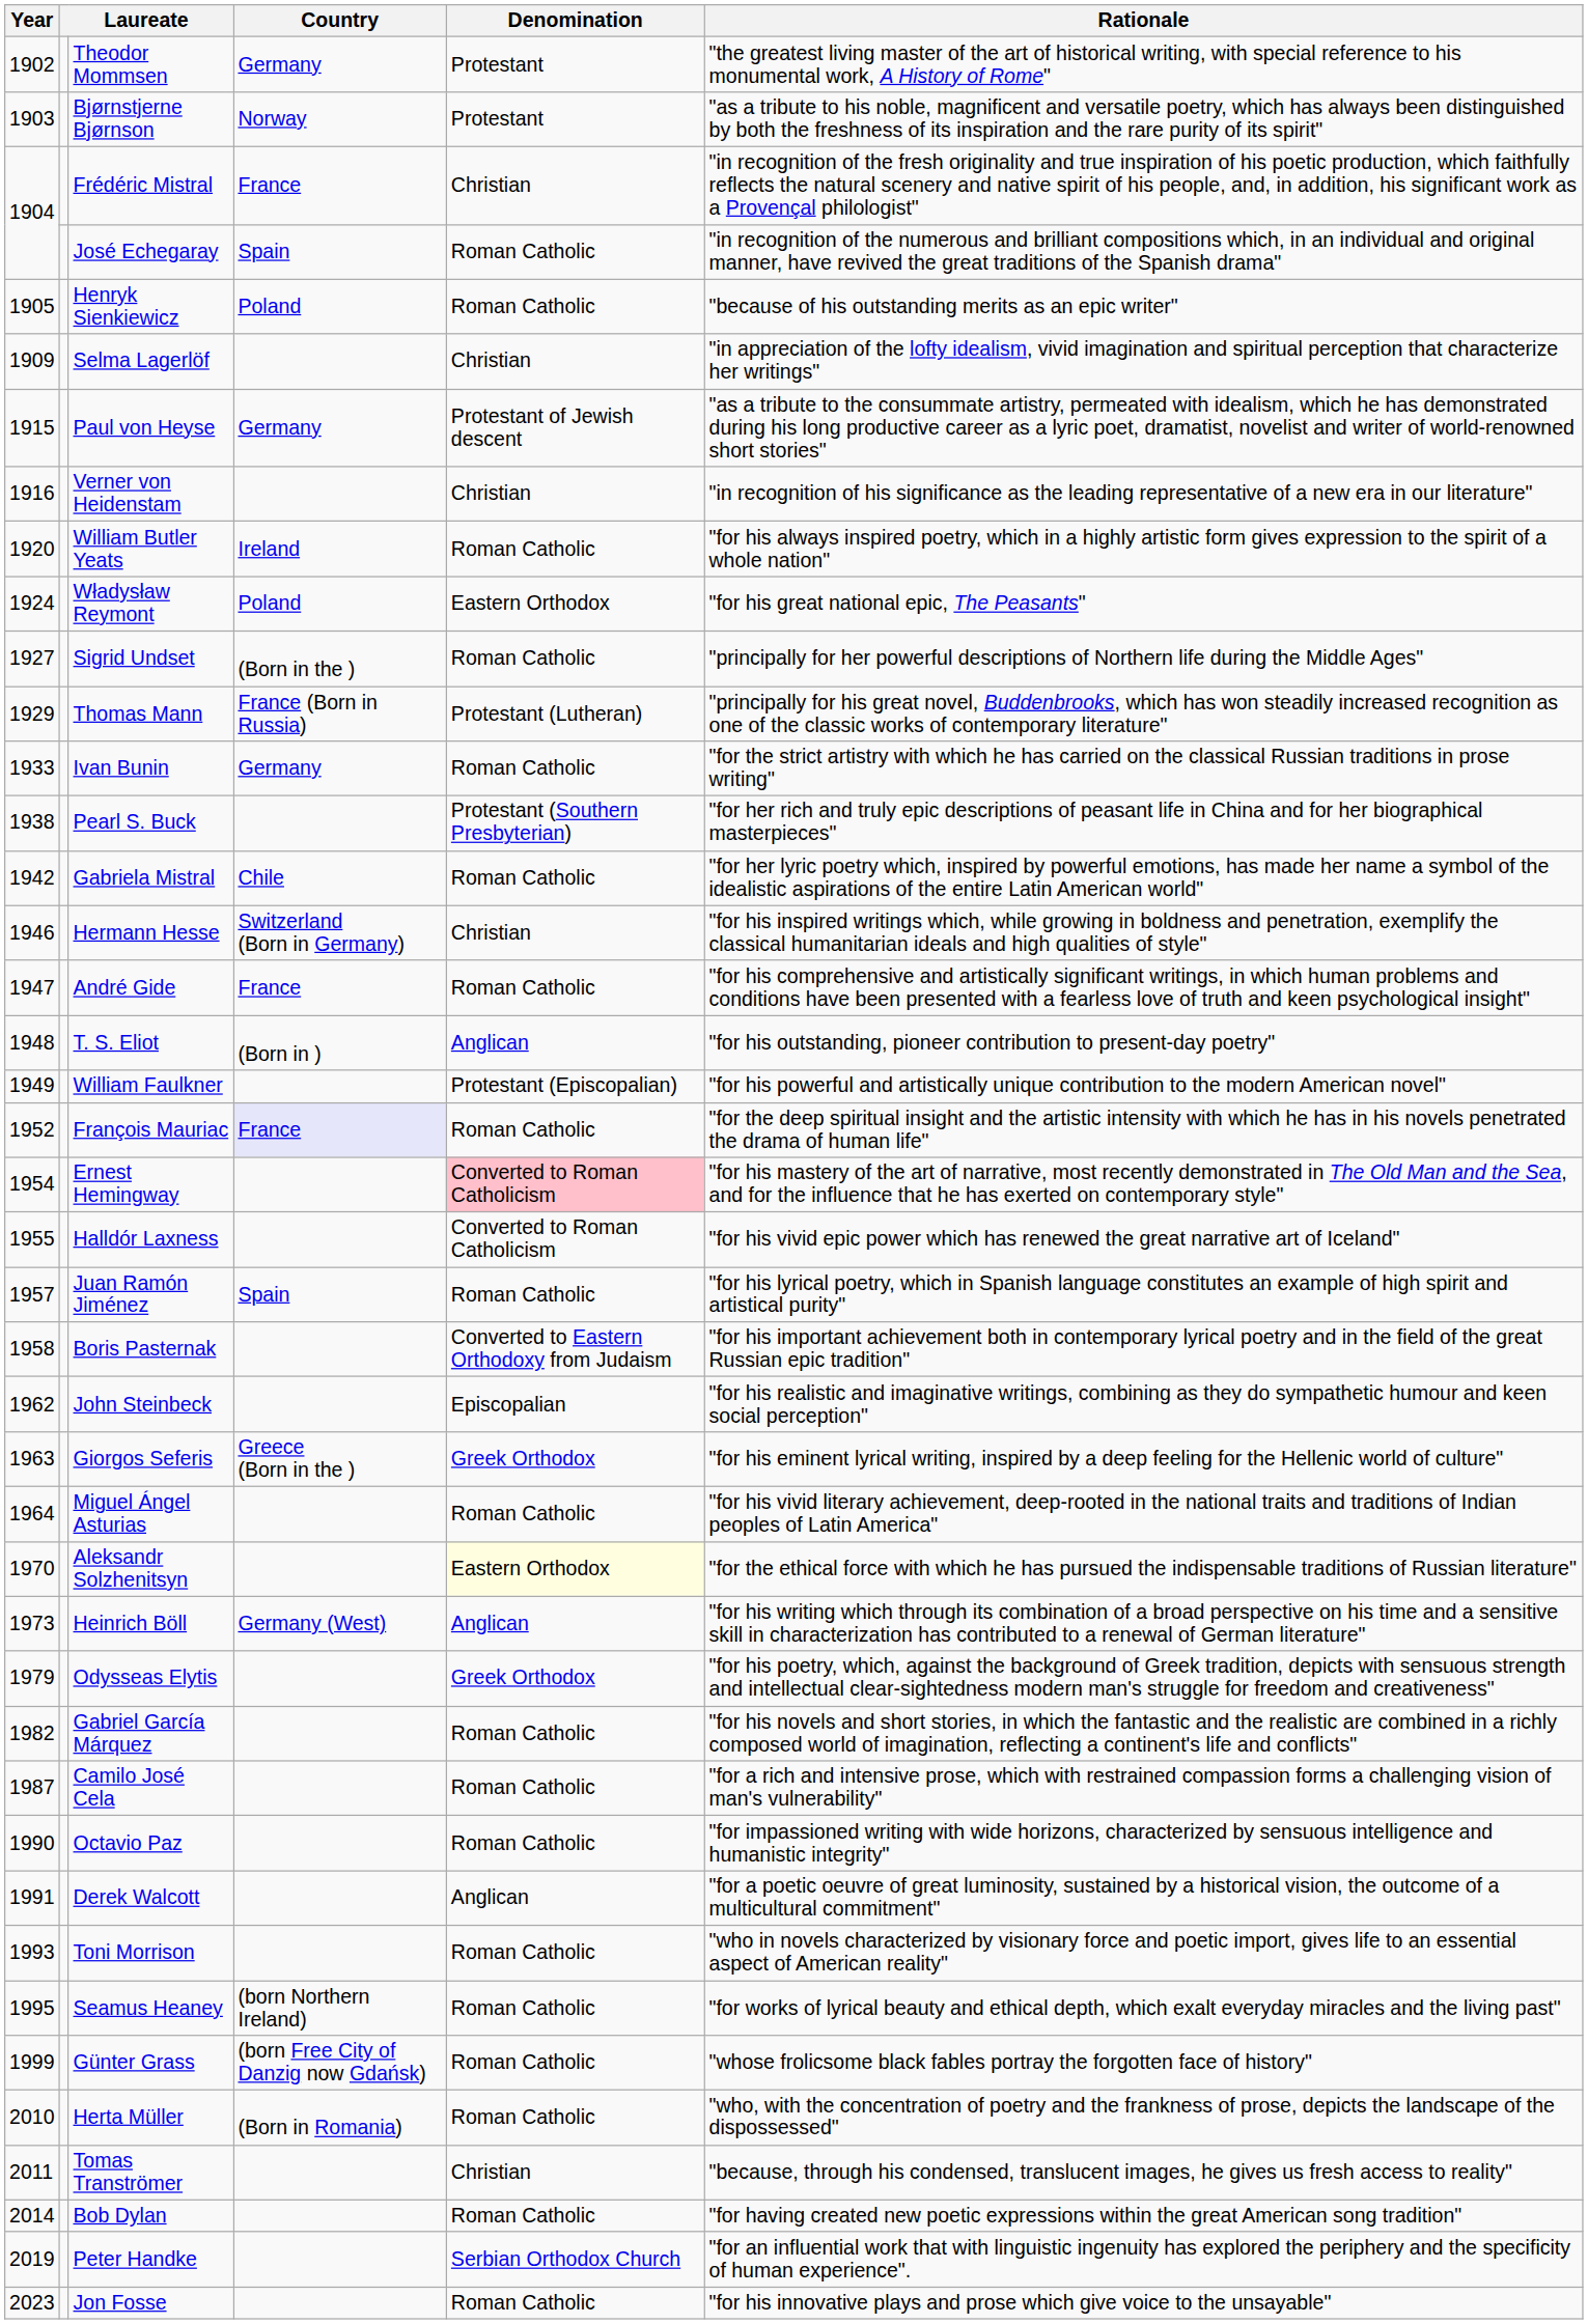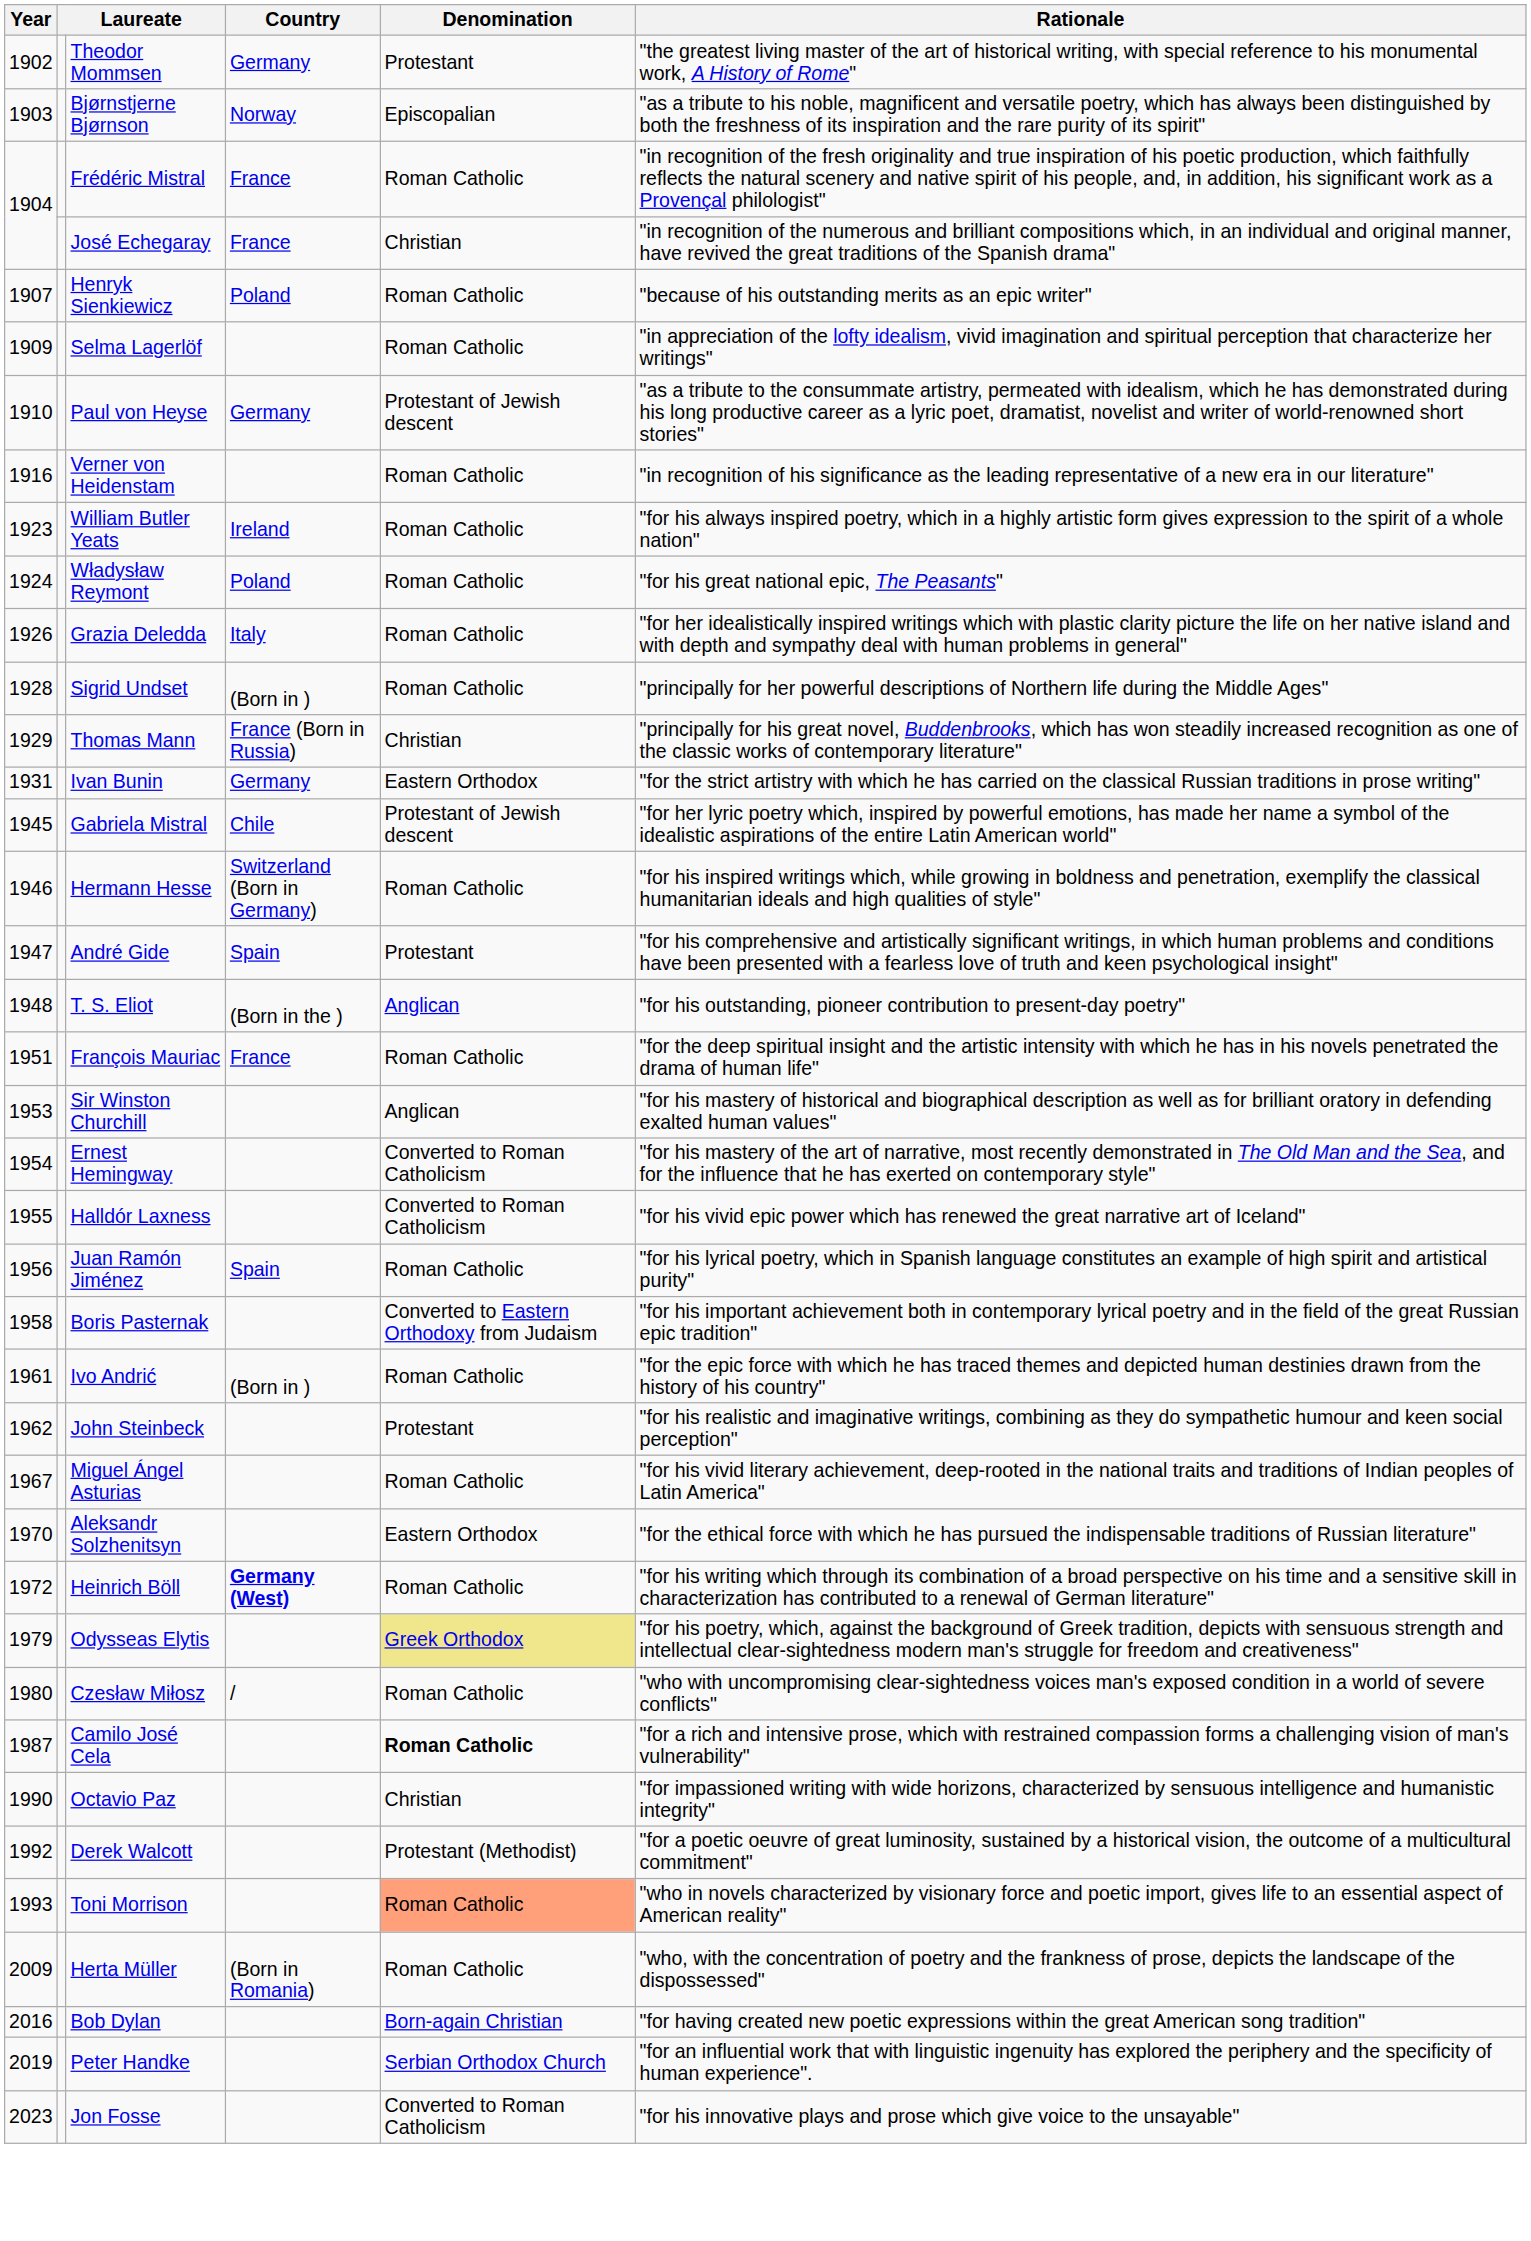Bjørnstjerne Bjørnson | Denomination: Protestant -> Episcopalian
Frédéric Mistral | Denomination: Christian -> Roman Catholic
José Echegaray | Country: Spain -> France
José Echegaray | Denomination: Roman Catholic -> Christian
Henryk Sienkiewicz | Year: 1905 -> 1907
Selma Lagerlöf | Denomination: Christian -> Roman Catholic
Paul von Heyse | Year: 1915 -> 1910
Verner von Heidenstam | Denomination: Christian -> Roman Catholic
William Butler Yeats | Year: 1920 -> 1923
Władysław Reymont | Denomination: Eastern Orthodox -> Roman Catholic
+ row: 1926 | Grazia Deledda | Italy | Roman Catholic | "for her idealistically inspired writings which with plastic clarity picture the life on her native island and with depth and sympathy deal with human problems in general"
Sigrid Undset | Year: 1927 -> 1928
Sigrid Undset | Country: (Born in the ) -> (Born in )
Thomas Mann | Denomination: Protestant (Lutheran) -> Christian
Ivan Bunin | Year: 1933 -> 1931
Ivan Bunin | Denomination: Roman Catholic -> Eastern Orthodox
- row: 1938 | Pearl S. Buck | Protestant (Southern Presbyterian) | "for her rich and truly epic descriptions of peasant life in China and for her biographical masterpieces"
Gabriela Mistral | Year: 1942 -> 1945
Gabriela Mistral | Denomination: Roman Catholic -> Protestant of Jewish descent
Hermann Hesse | Denomination: Christian -> Roman Catholic
André Gide | Country: France -> Spain
André Gide | Denomination: Roman Catholic -> Protestant
T. S. Eliot | Country: (Born in ) -> (Born in the )
- row: 1949 | William Faulkner | Protestant (Episcopalian) | "for his powerful and artistically unique contribution to the modern American novel"
François Mauriac | Year: 1952 -> 1951
François Mauriac | Country: lavender background -> no background
+ row: 1953 | Sir Winston Churchill | Anglican | "for his mastery of historical and biographical description as well as for brilliant oratory in defending exalted human values"
Ernest Hemingway | Denomination: pink background -> no background
Juan Ramón Jiménez | Year: 1957 -> 1956
+ row: 1961 | Ivo Andrić | (Born in ) | Roman Catholic | "for the epic force with which he has traced themes and depicted human destinies drawn from the history of his country"
John Steinbeck | Denomination: Episcopalian -> Protestant
- row: 1963 | Giorgos Seferis | Greece (Born in the ) | Greek Orthodox | "for his eminent lyrical writing, inspired by a deep feeling for the Hellenic world of culture"
Miguel Ángel Asturias | Year: 1964 -> 1967
Aleksandr Solzhenitsyn | Denomination: lightyellow background -> no background
Heinrich Böll | Year: 1973 -> 1972
Heinrich Böll | Country: normal -> bold
Heinrich Böll | Denomination: Anglican -> Roman Catholic
Odysseas Elytis | Denomination: no background -> khaki background
+ row: 1980 | Czesław Miłosz | / | Roman Catholic | "who with uncompromising clear-sightedness voices man's exposed condition in a world of severe conflicts"
- row: 1982 | Gabriel García Márquez | Roman Catholic | "for his novels and short stories, in which the fantastic and the realistic are combined in a richly composed world of imagination, reflecting a continent's life and conflicts"
Camilo José Cela | Denomination: normal -> bold
Octavio Paz | Denomination: Roman Catholic -> Christian
Derek Walcott | Year: 1991 -> 1992
Derek Walcott | Denomination: Anglican -> Protestant (Methodist)
Toni Morrison | Denomination: no background -> lightsalmon background
- row: 1995 | Seamus Heaney | (born Northern Ireland) | Roman Catholic | "for works of lyrical beauty and ethical depth, which exalt everyday miracles and the living past"
- row: 1999 | Günter Grass | (born Free City of Danzig now Gdańsk) | Roman Catholic | "whose frolicsome black fables portray the forgotten face of history"
Herta Müller | Year: 2010 -> 2009
- row: 2011 | Tomas Tranströmer | Christian | "because, through his condensed, translucent images, he gives us fresh access to reality"
Bob Dylan | Year: 2014 -> 2016
Bob Dylan | Denomination: Roman Catholic -> Born-again Christian
Jon Fosse | Denomination: Roman Catholic -> Converted to Roman Catholicism
